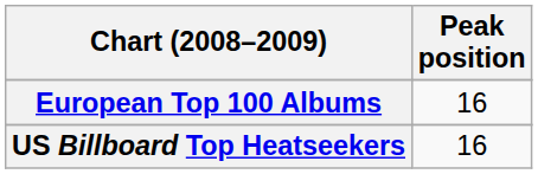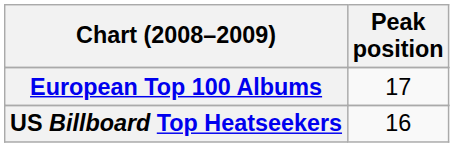European Top 100 Albums | Peak position: 16 -> 17
